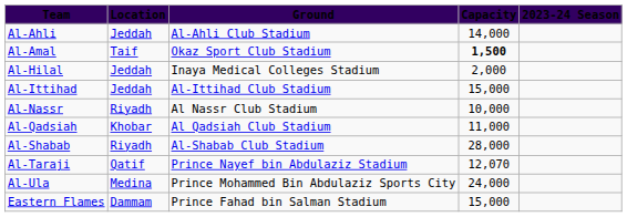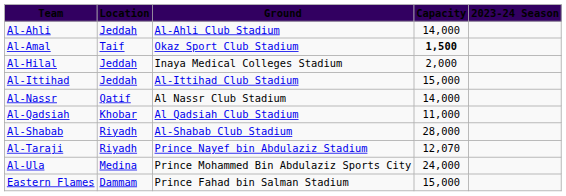Al-Nassr | Location: Riyadh -> Qatif
Al-Nassr | Capacity: 10,000 -> 14,000
Al-Taraji | Location: Qatif -> Riyadh
